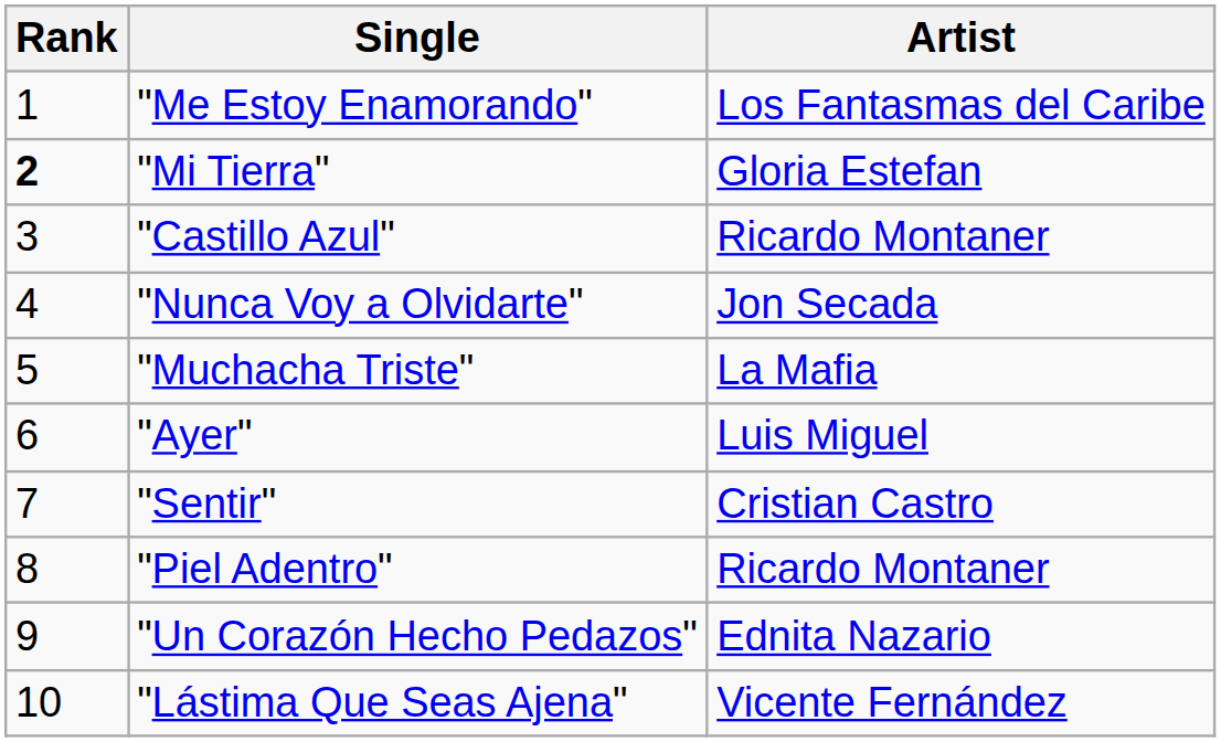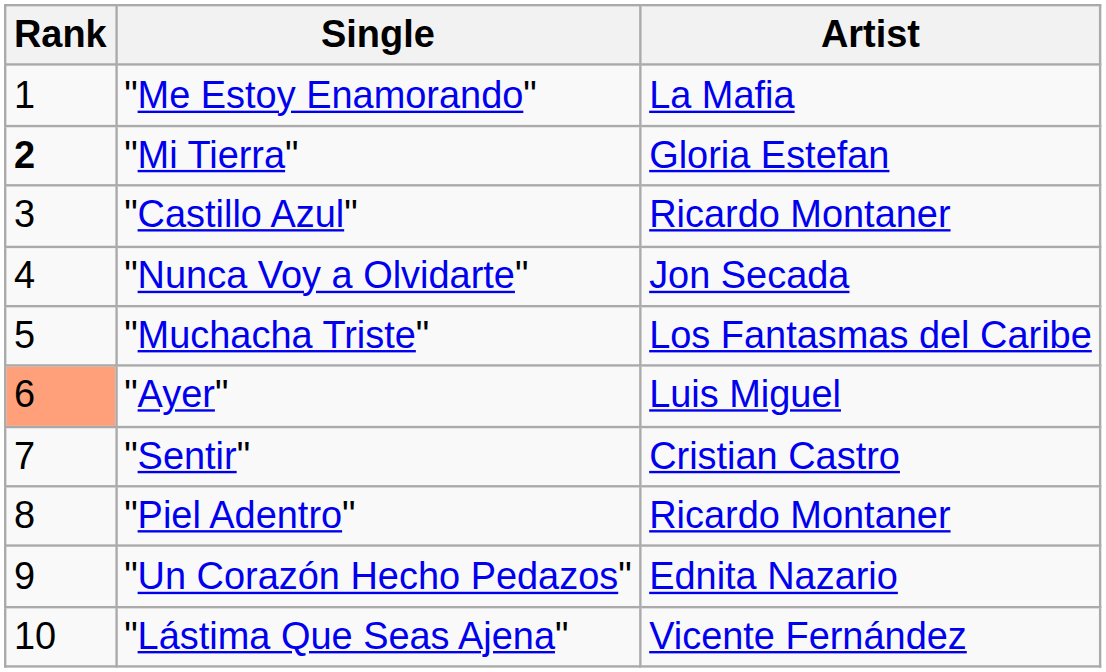"Me Estoy Enamorando" | Artist: Los Fantasmas del Caribe -> La Mafia
"Muchacha Triste" | Artist: La Mafia -> Los Fantasmas del Caribe
"Ayer" | Rank: no background -> lightsalmon background
